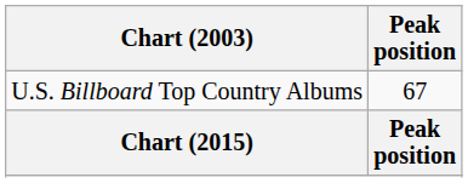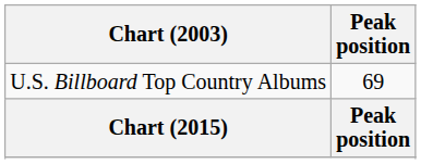U.S. Billboard Top Country Albums | Peak position: 67 -> 69
